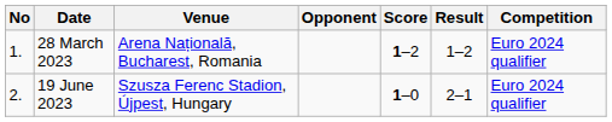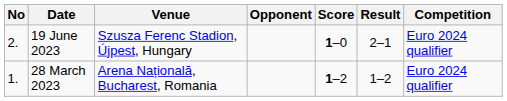rows swapped: 28 March 2023 <-> 19 June 2023
